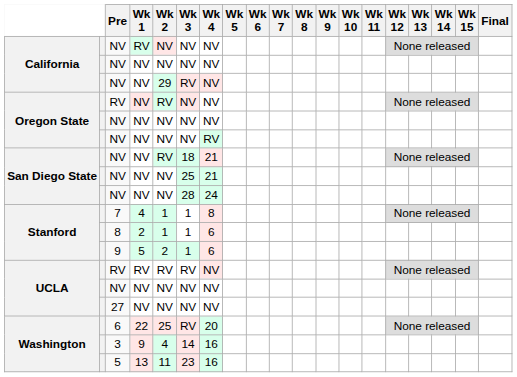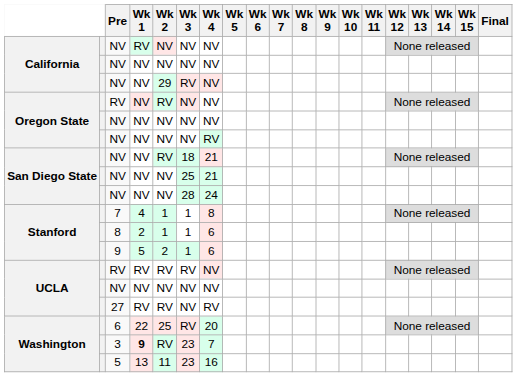27 | Wk 1: NV -> RV
27 | Wk 2: NV -> RV
27 | Wk 4: NV -> RV
3 | Wk 1: normal -> bold
3 | Wk 2: 4 -> RV
3 | Wk 3: 14 -> 23
3 | Wk 4: 16 -> 7
